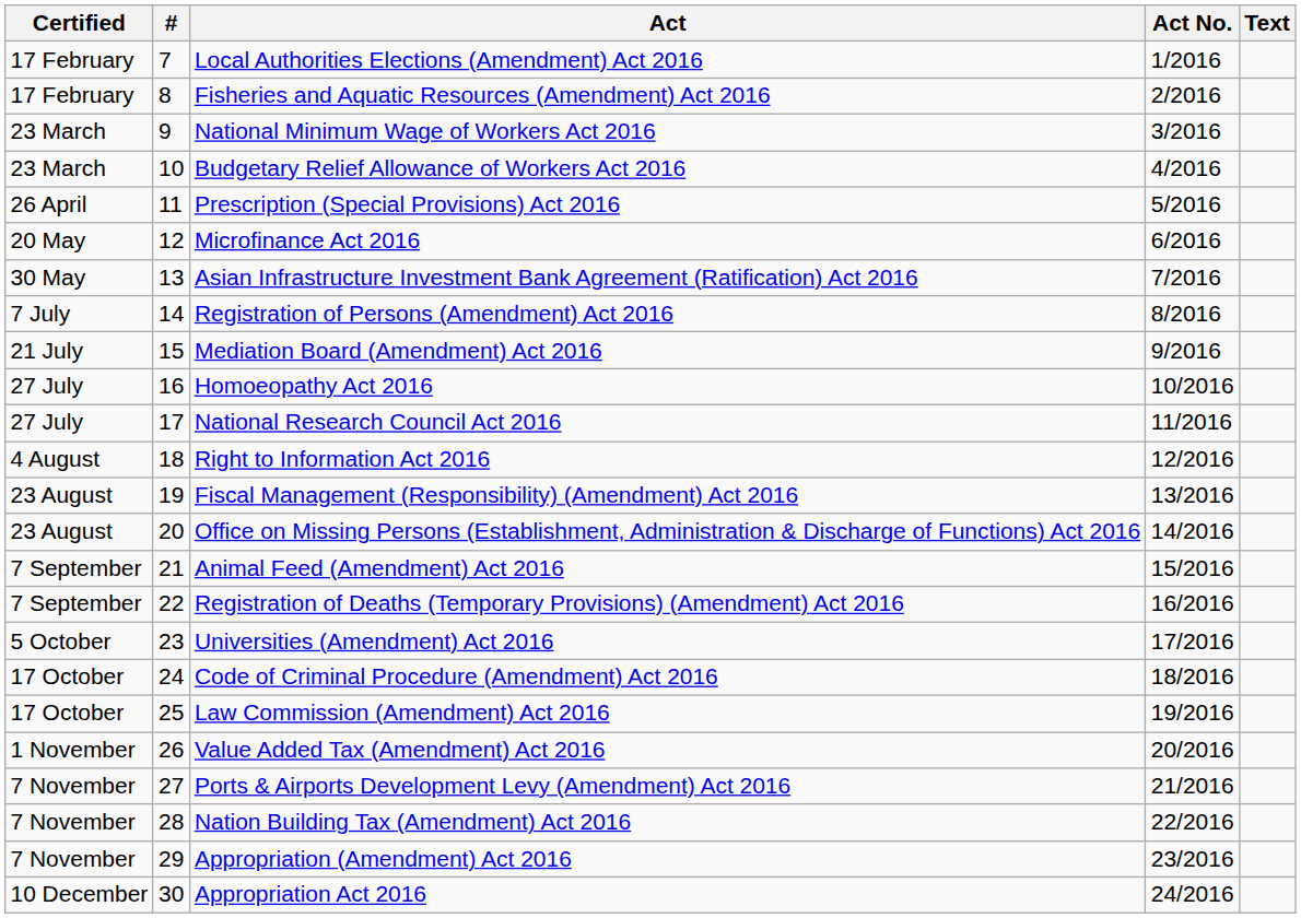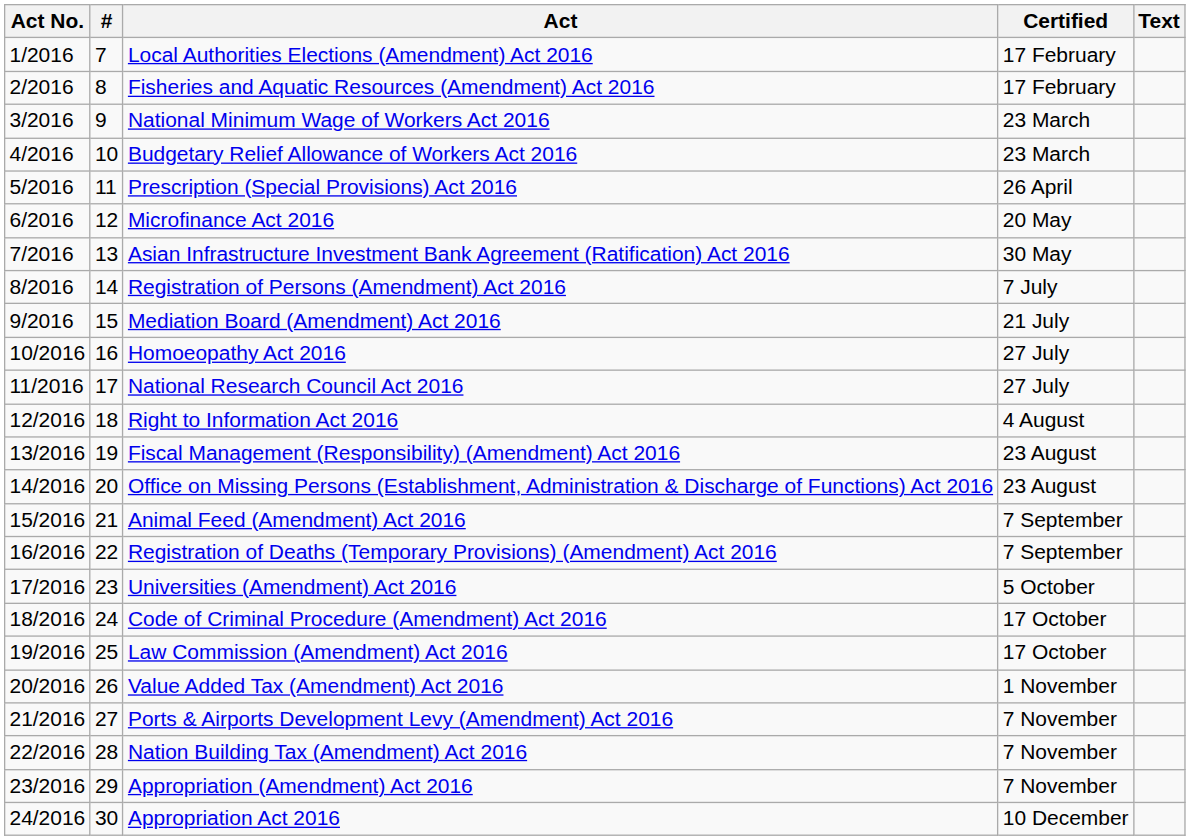columns swapped: Act No. <-> Certified
